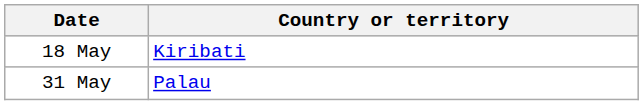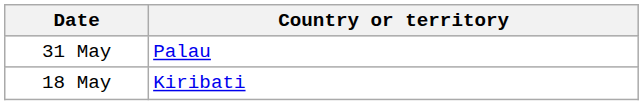rows swapped: 18 May <-> 31 May
